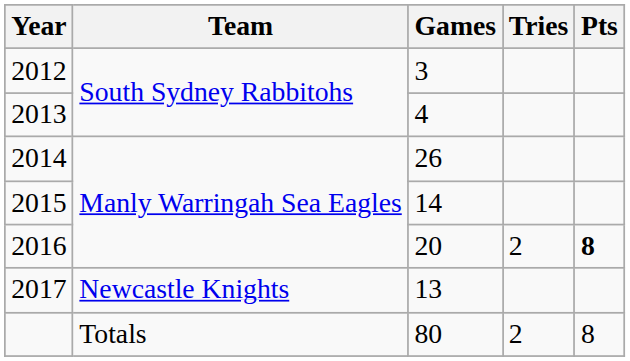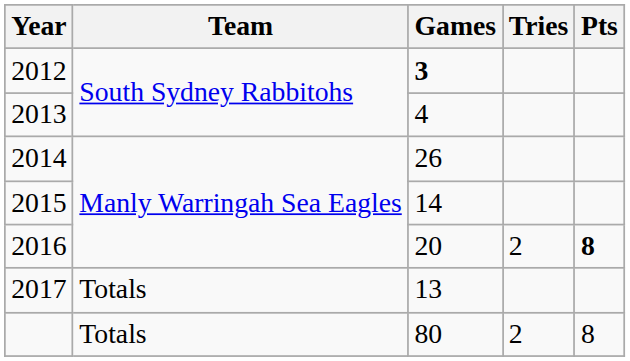2012 | Games: normal -> bold
2017 | Team: Newcastle Knights -> Totals
